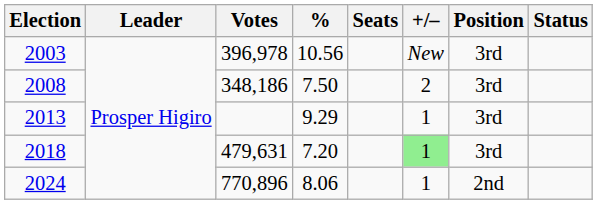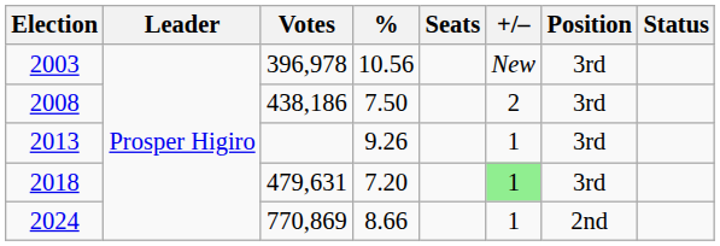2008 | Votes: 348,186 -> 438,186
2013 | %: 9.29 -> 9.26
2024 | Votes: 770,896 -> 770,869
2024 | %: 8.06 -> 8.66
